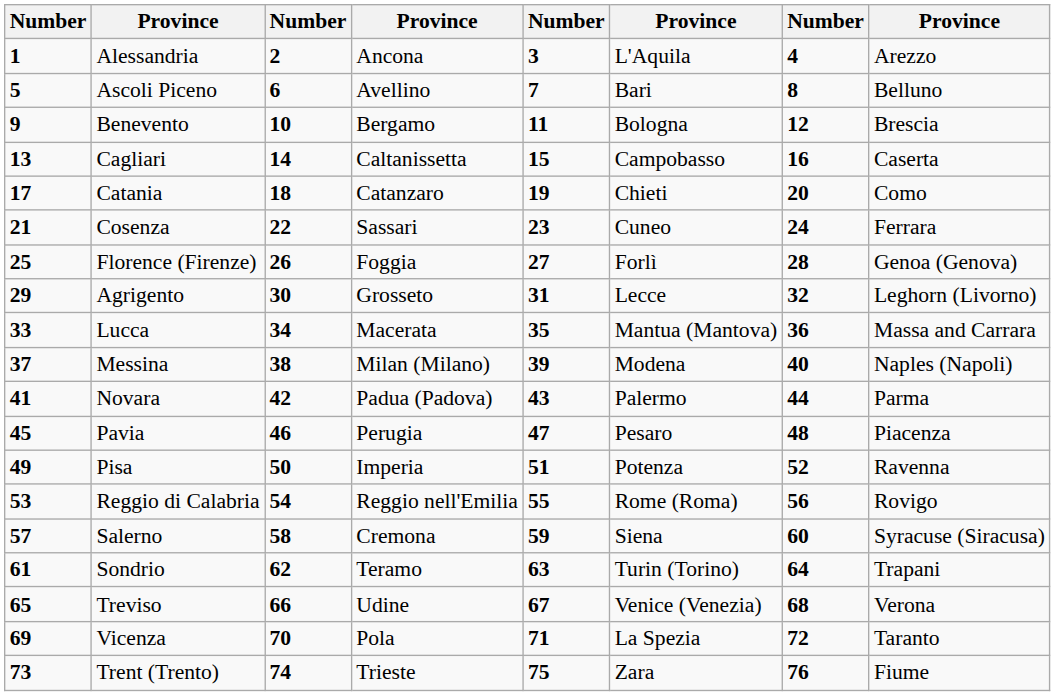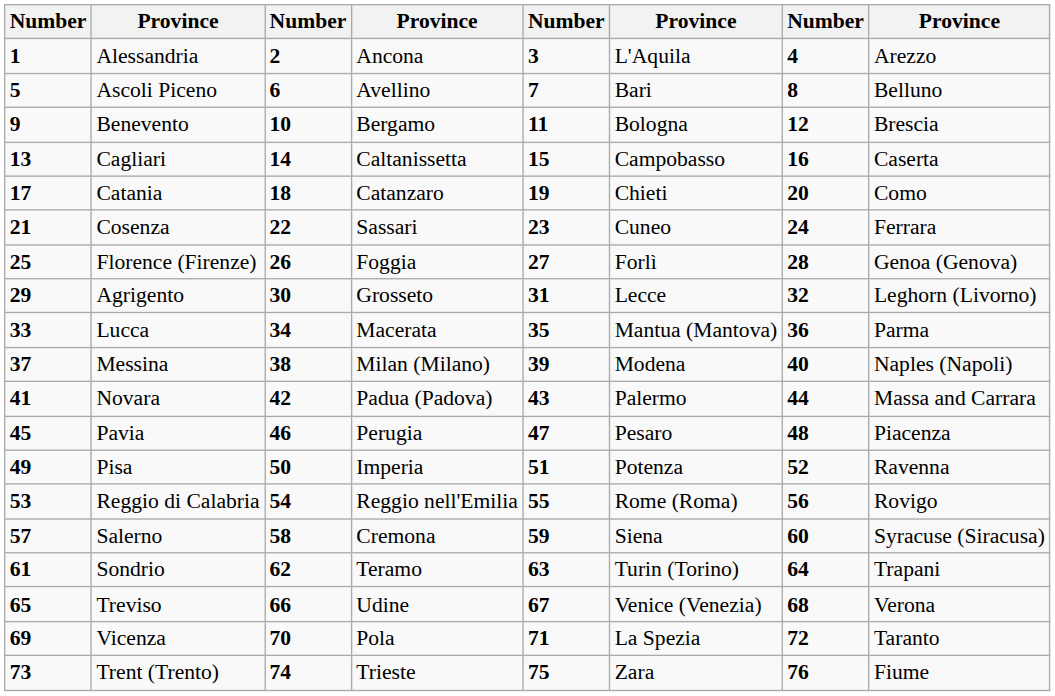Lucca | column 8: Massa and Carrara -> Parma
Novara | column 8: Parma -> Massa and Carrara
